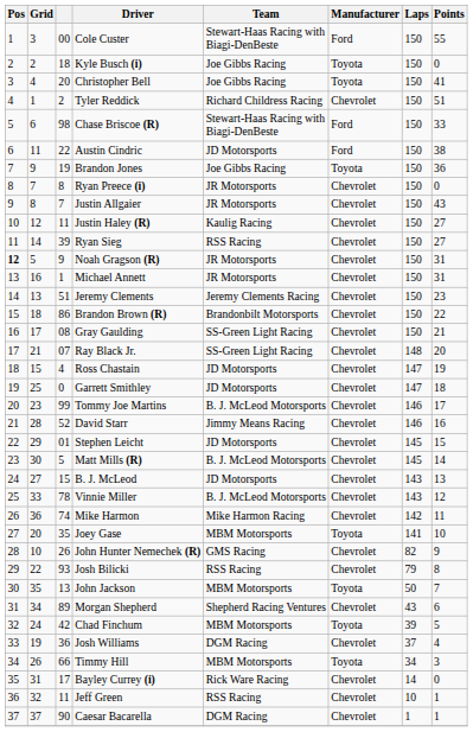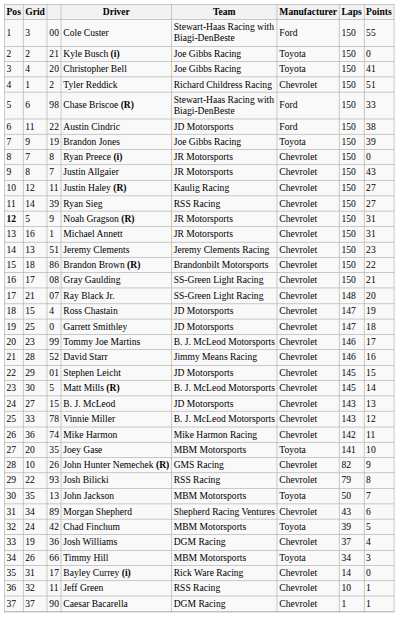Kyle Busch (i) | column 3: 18 -> 21
Brandon Jones | Points: 36 -> 39
